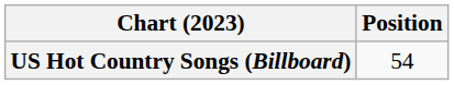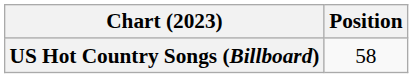US Hot Country Songs (Billboard) | Position: 54 -> 58
